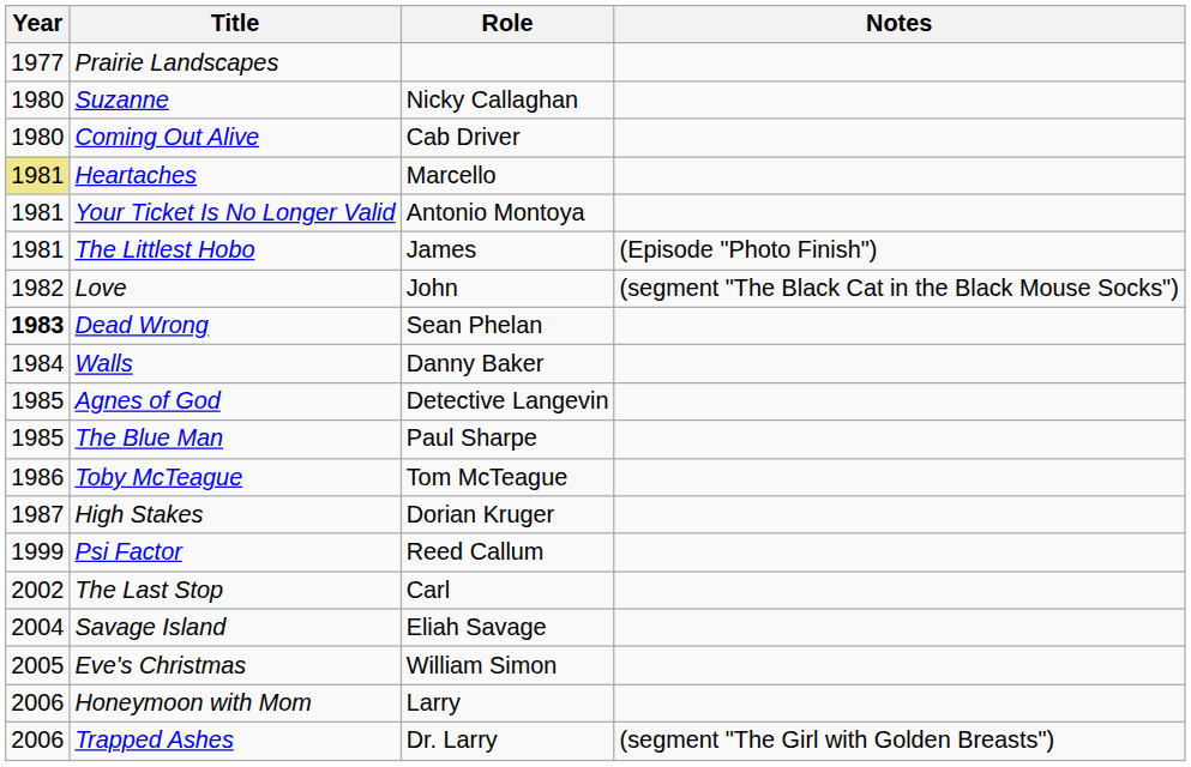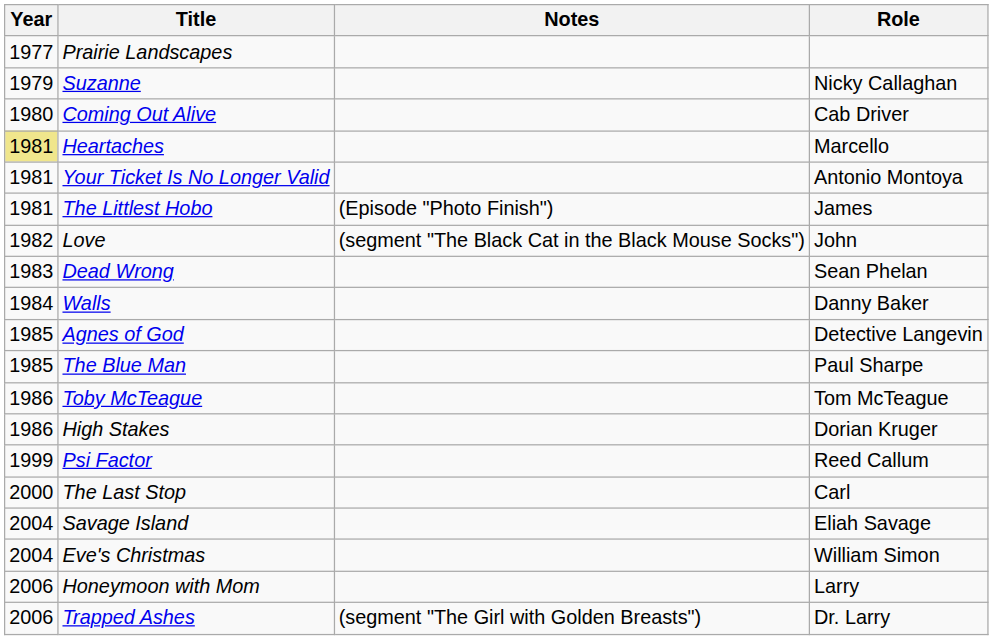columns swapped: Role <-> Notes
Suzanne | Year: 1980 -> 1979
Dead Wrong | Year: bold -> normal
High Stakes | Year: 1987 -> 1986
The Last Stop | Year: 2002 -> 2000
Eve's Christmas | Year: 2005 -> 2004
